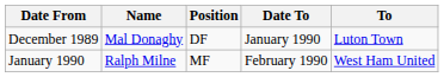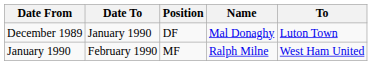columns swapped: Date To <-> Name
